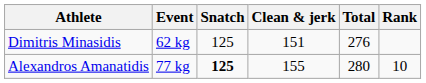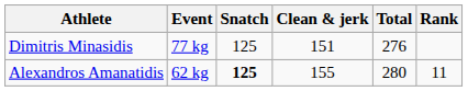Dimitris Minasidis | Event: 62 kg -> 77 kg
Alexandros Amanatidis | Event: 77 kg -> 62 kg
Alexandros Amanatidis | Rank: 10 -> 11
